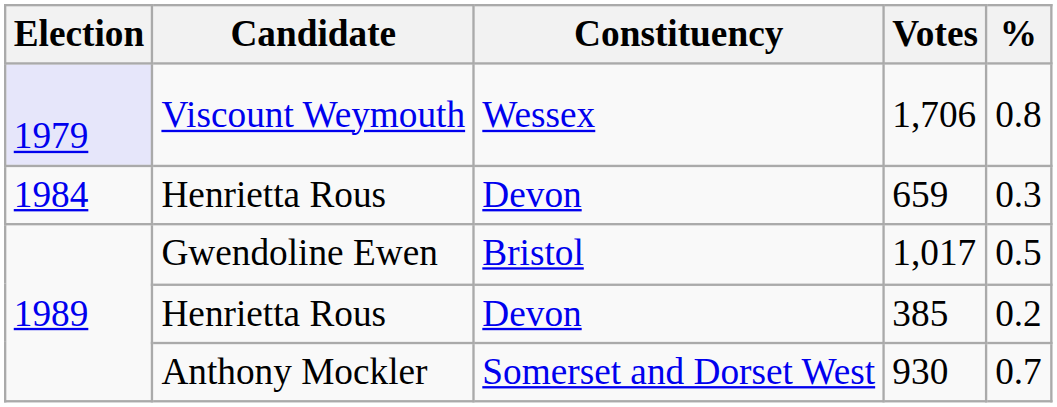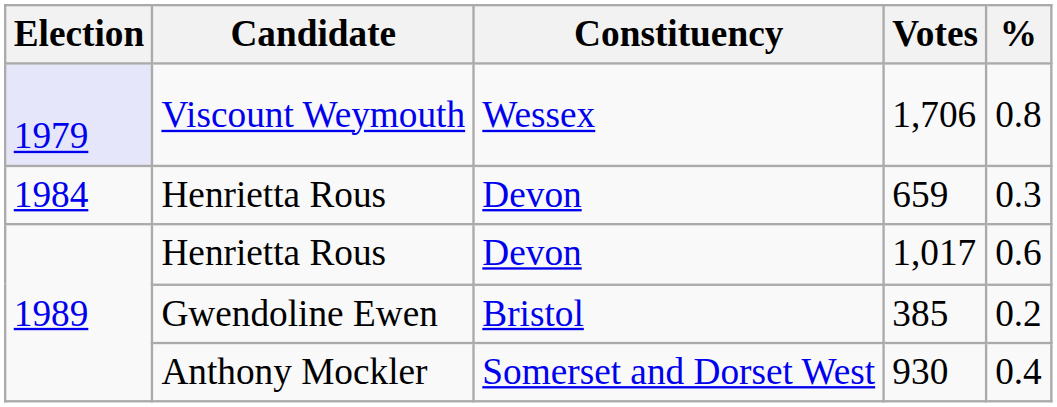1,017 | Candidate: Gwendoline Ewen -> Henrietta Rous
1,017 | Constituency: Bristol -> Devon
1,017 | %: 0.5 -> 0.6
385 | Candidate: Henrietta Rous -> Gwendoline Ewen
385 | Constituency: Devon -> Bristol
930 | %: 0.7 -> 0.4
